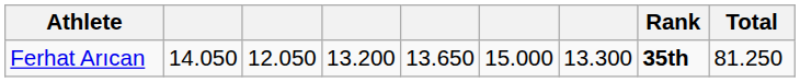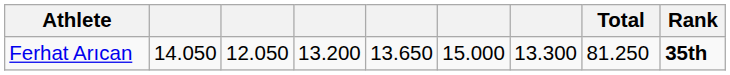columns swapped: Total <-> Rank
